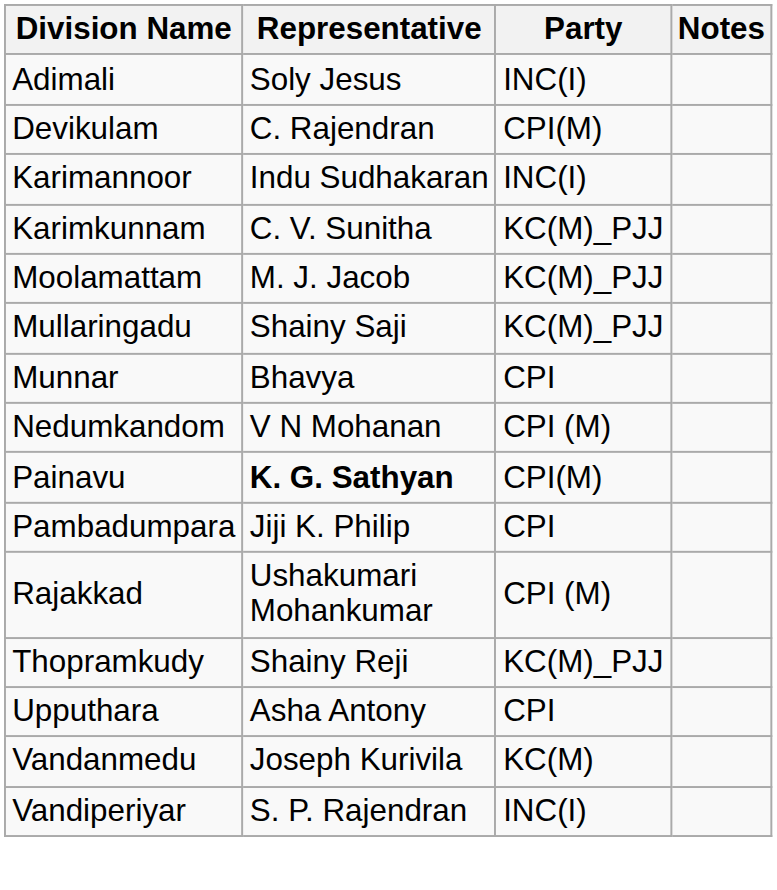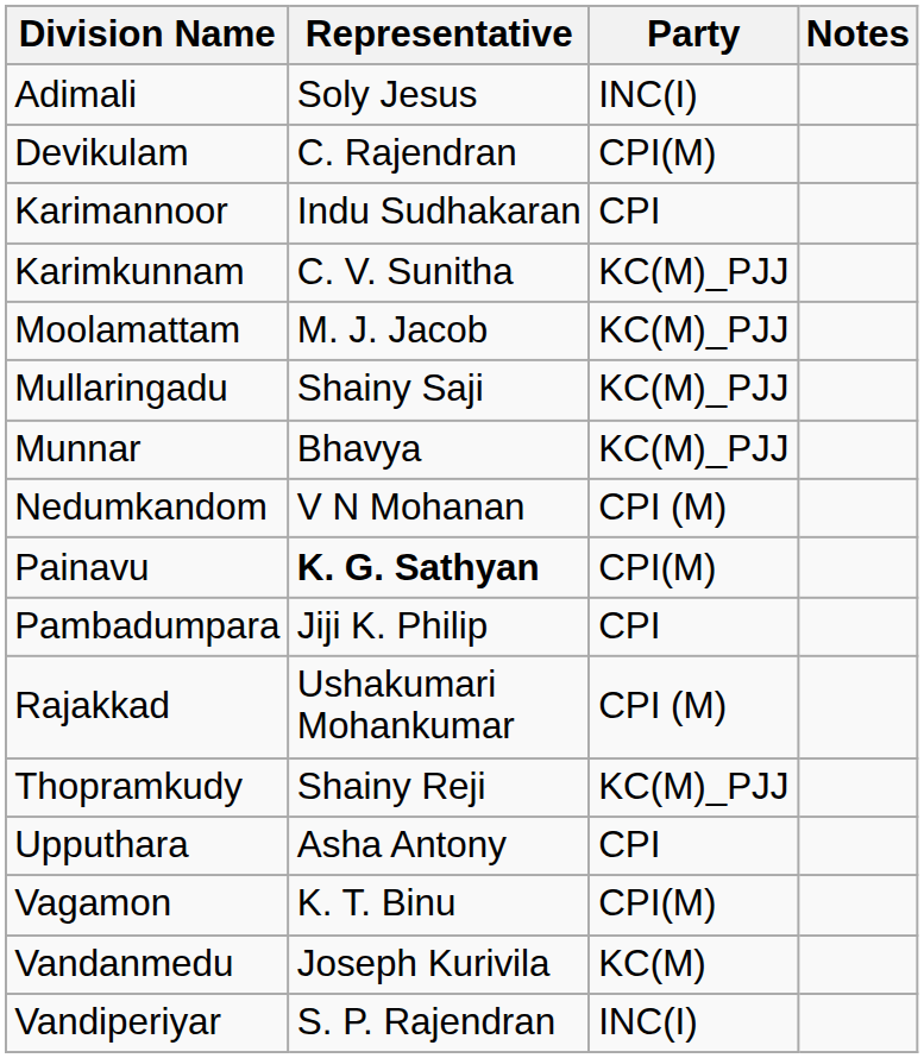Karimannoor | Party: INC(I) -> CPI
Munnar | Party: CPI -> KC(M)_PJJ
+ row: Vagamon | K. T. Binu | CPI(M)
